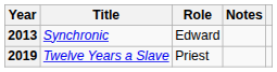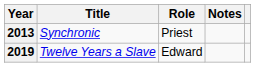2013 | Role: Edward -> Priest
2019 | Role: Priest -> Edward
